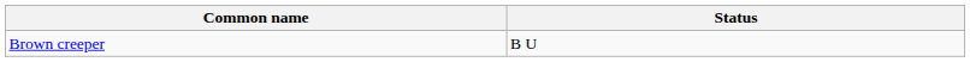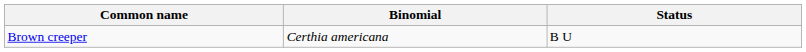+ column: Binomial | Certhia americana
